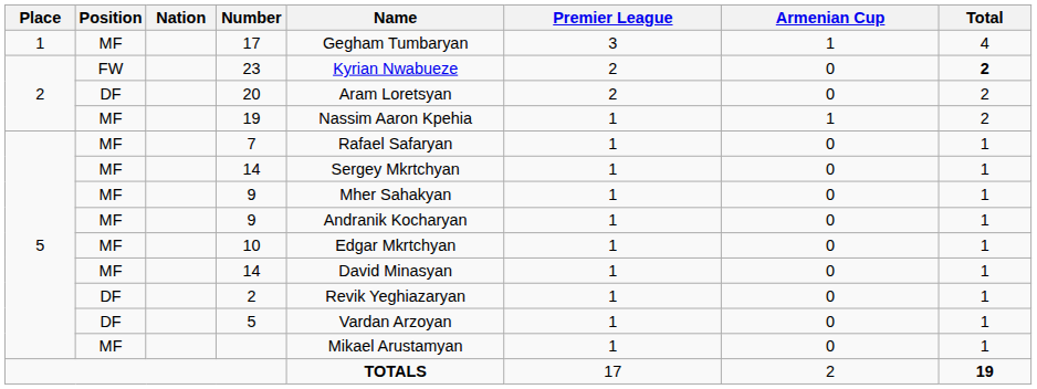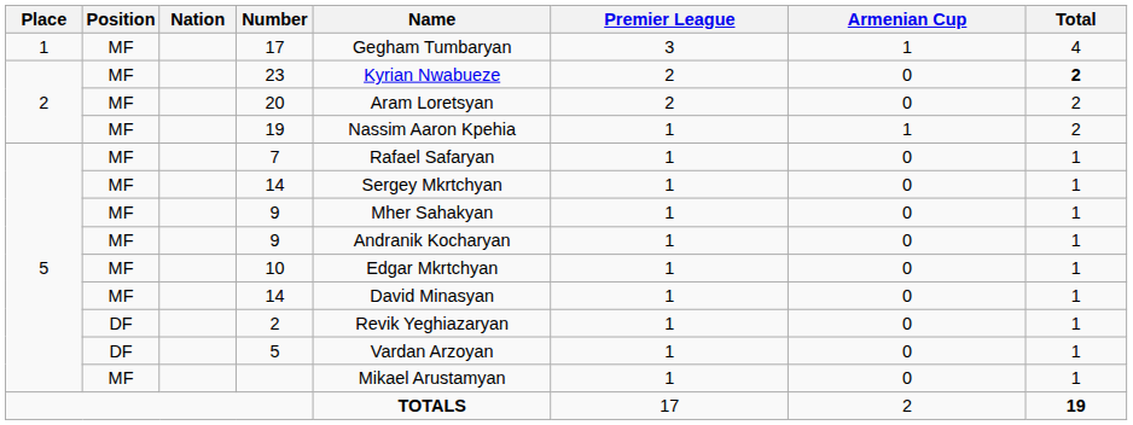23 | Position: FW -> MF
20 | Position: DF -> MF
